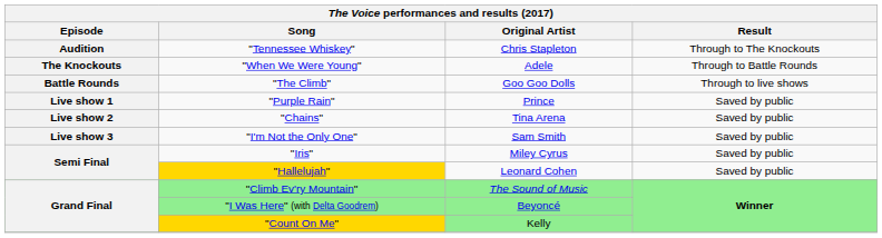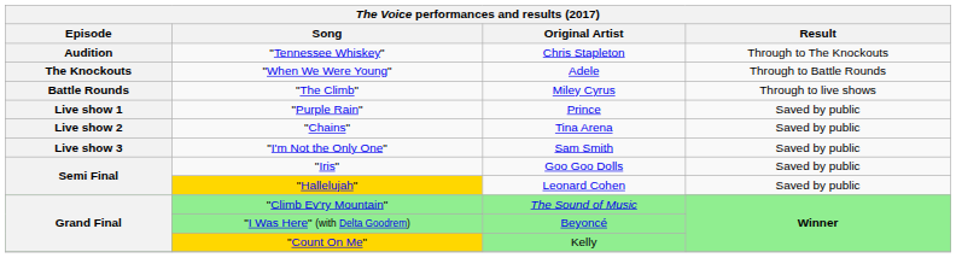"The Climb" | Original Artist: Goo Goo Dolls -> Miley Cyrus
"Iris" | Original Artist: Miley Cyrus -> Goo Goo Dolls
